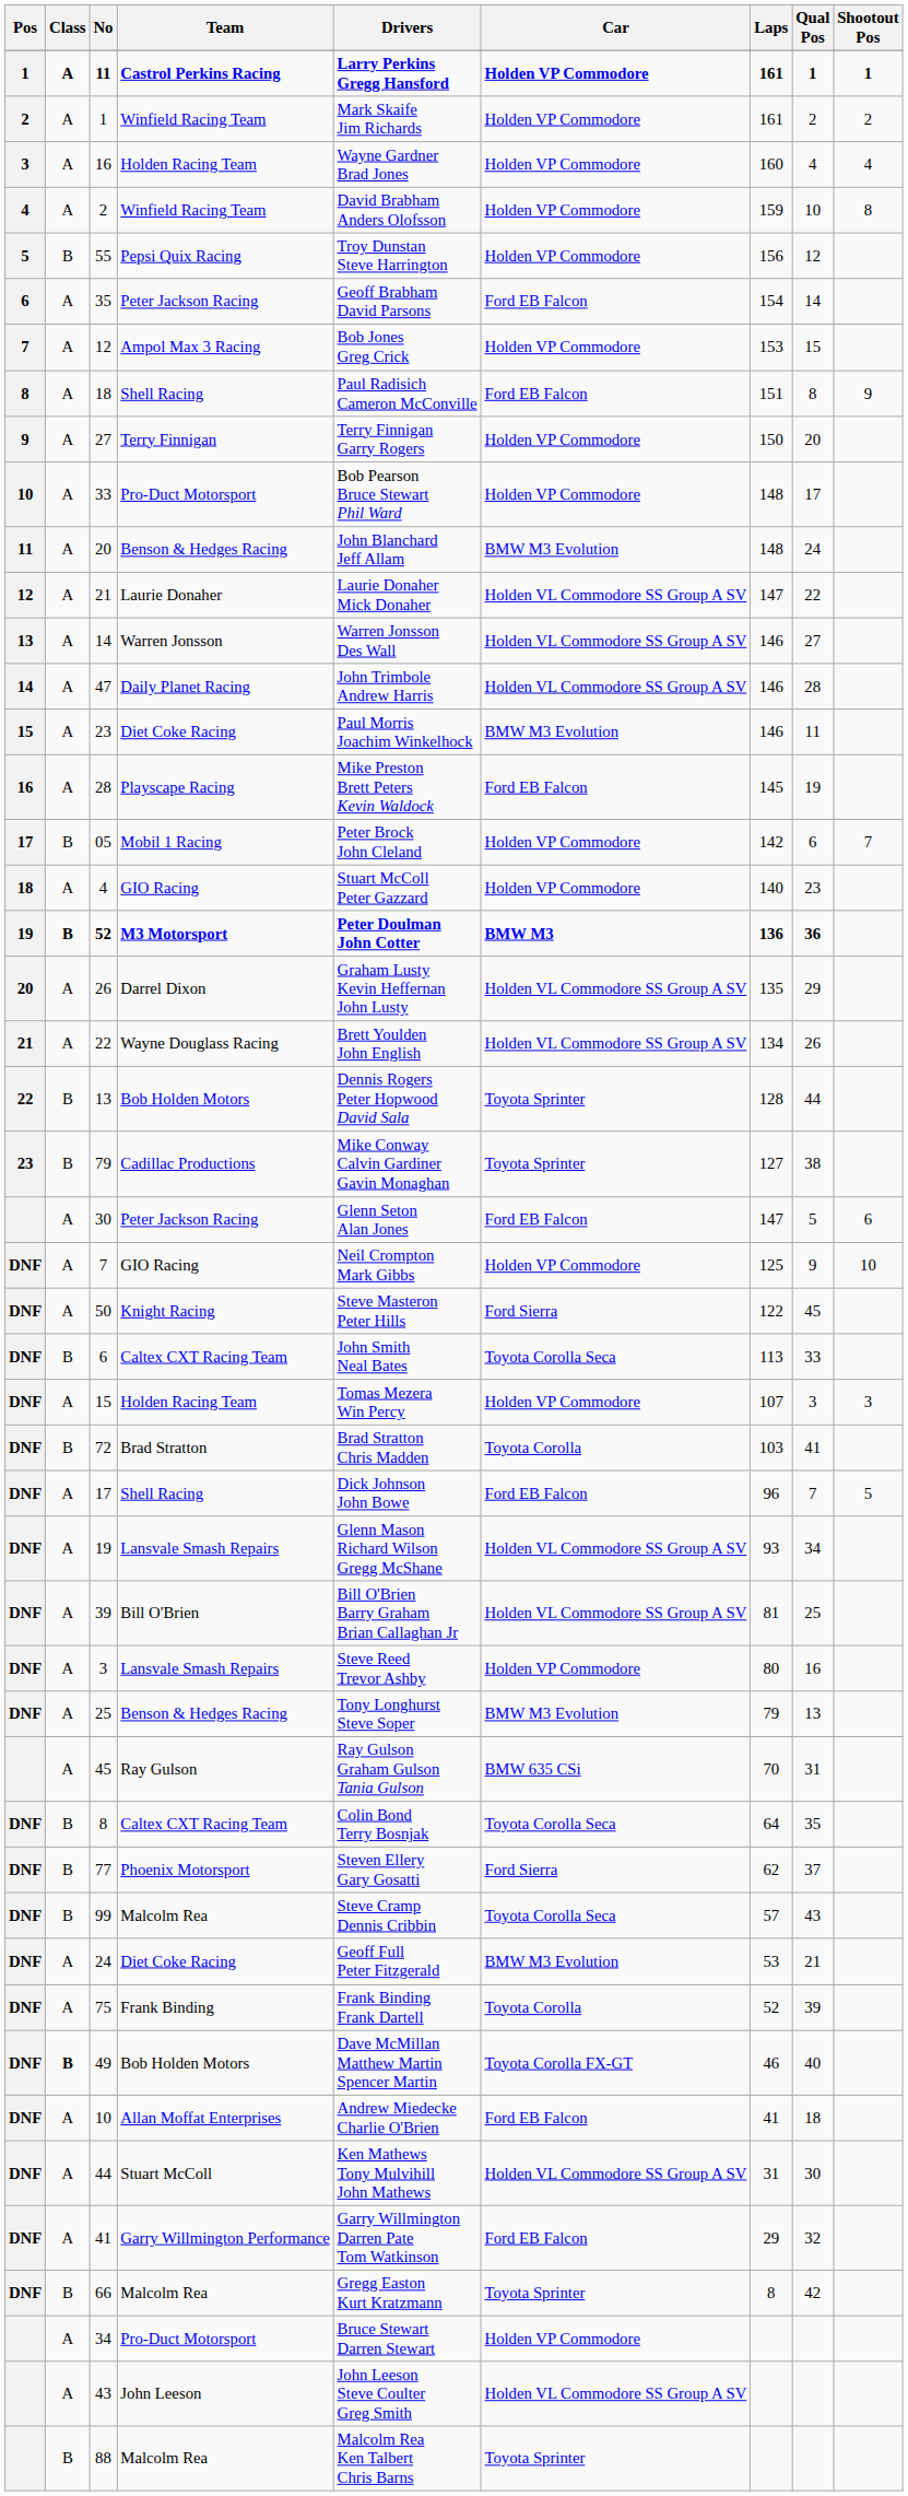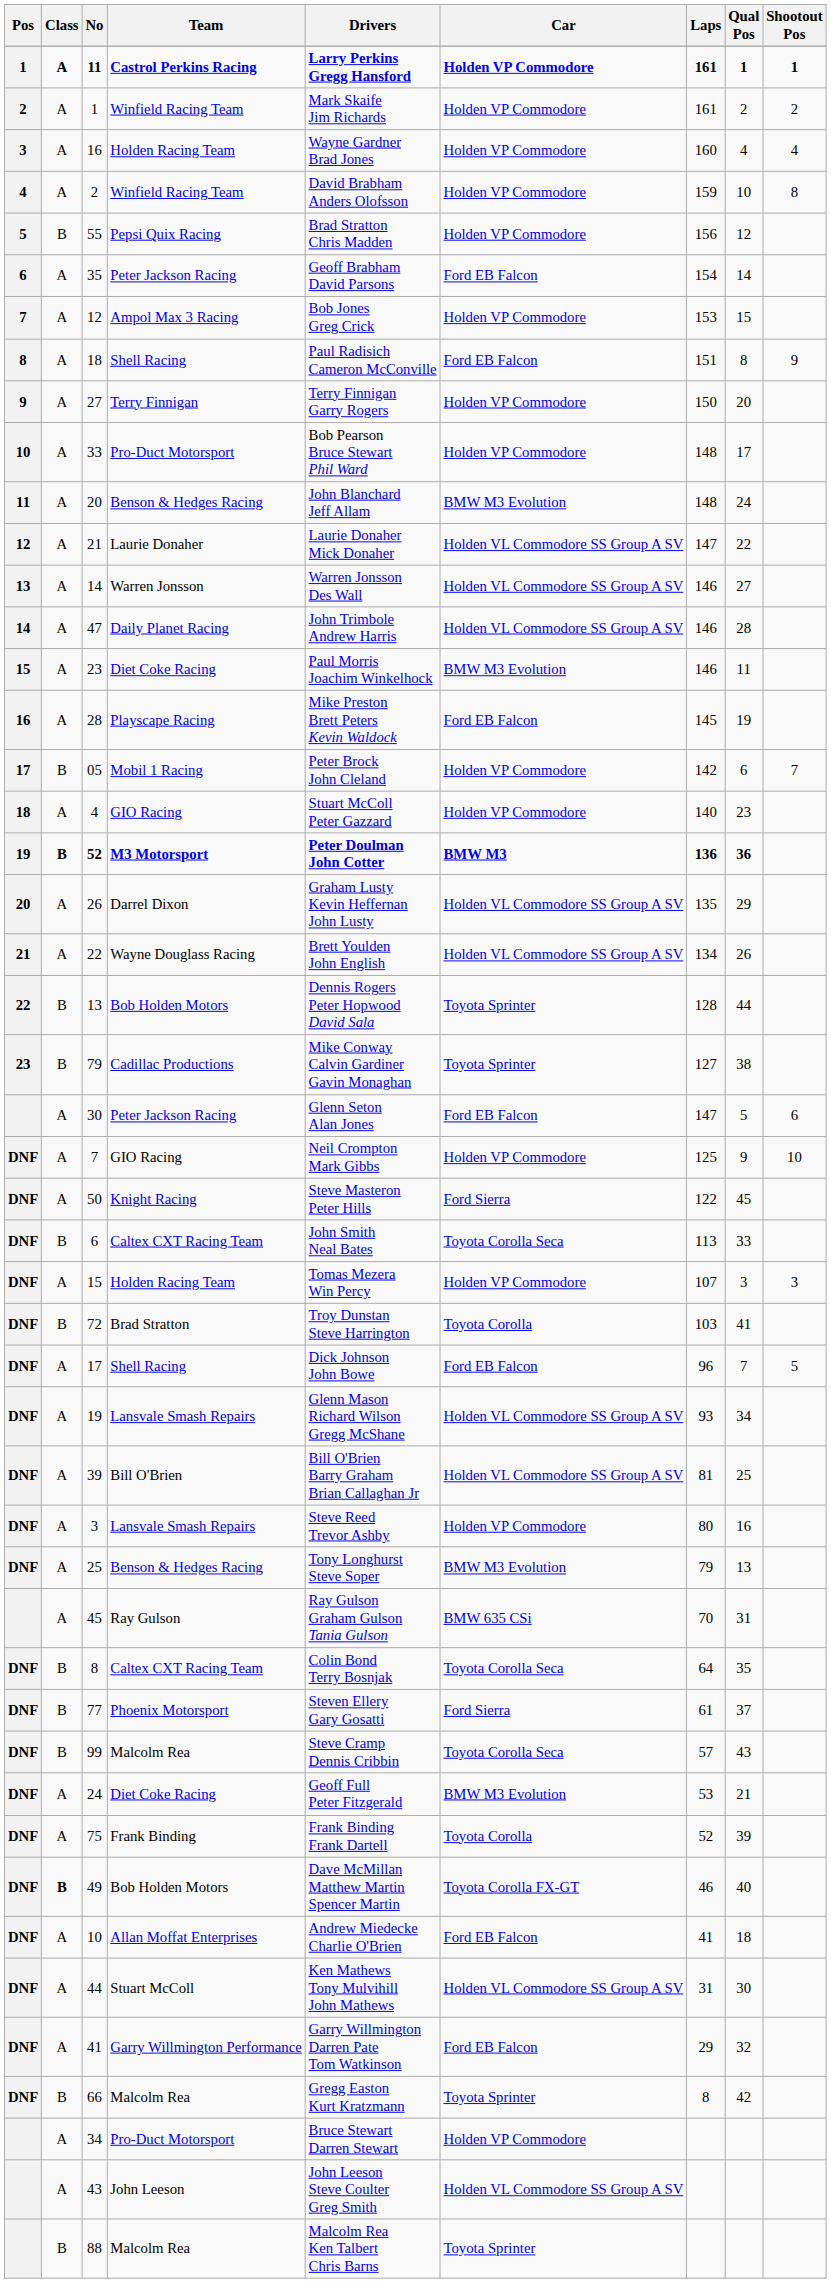55 | Drivers: Troy Dunstan Steve Harrington -> Brad Stratton Chris Madden
72 | Drivers: Brad Stratton Chris Madden -> Troy Dunstan Steve Harrington
77 | Laps: 62 -> 61
